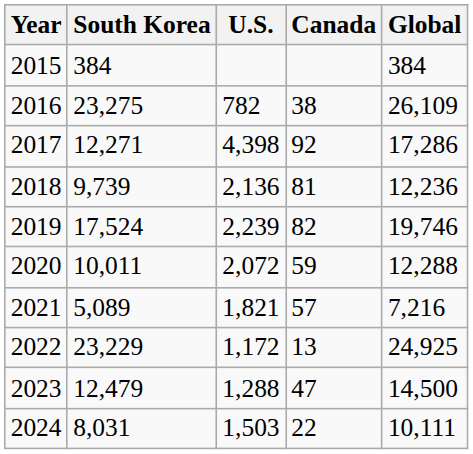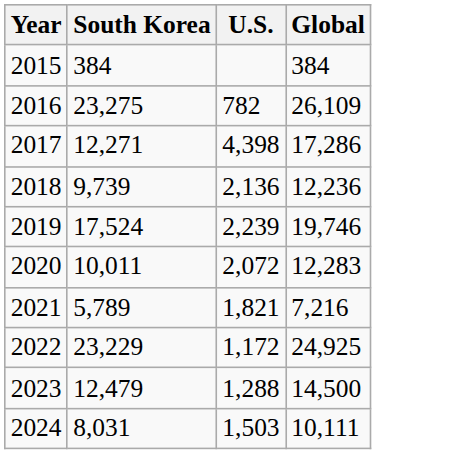- column: Canada | 38 | 92 | 81 | 82 | 59 | 57 | 13 | 47 | 22
2020 | Global: 12,288 -> 12,283
2021 | South Korea: 5,089 -> 5,789
